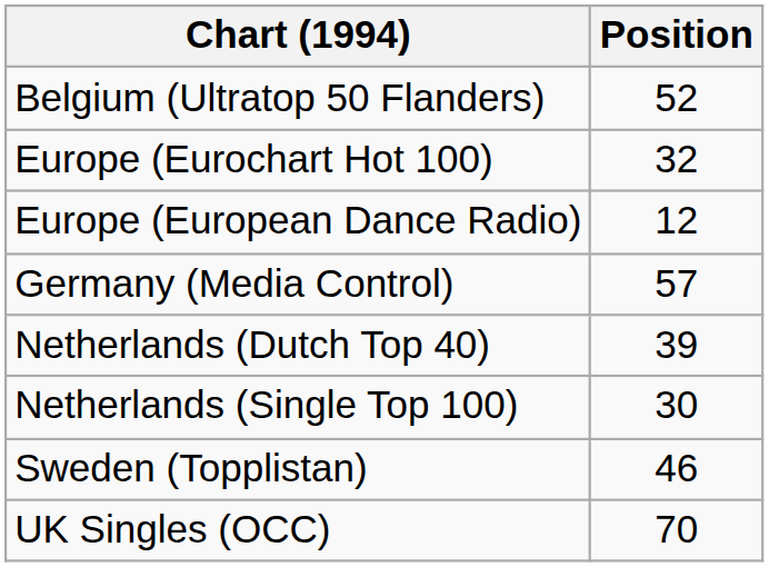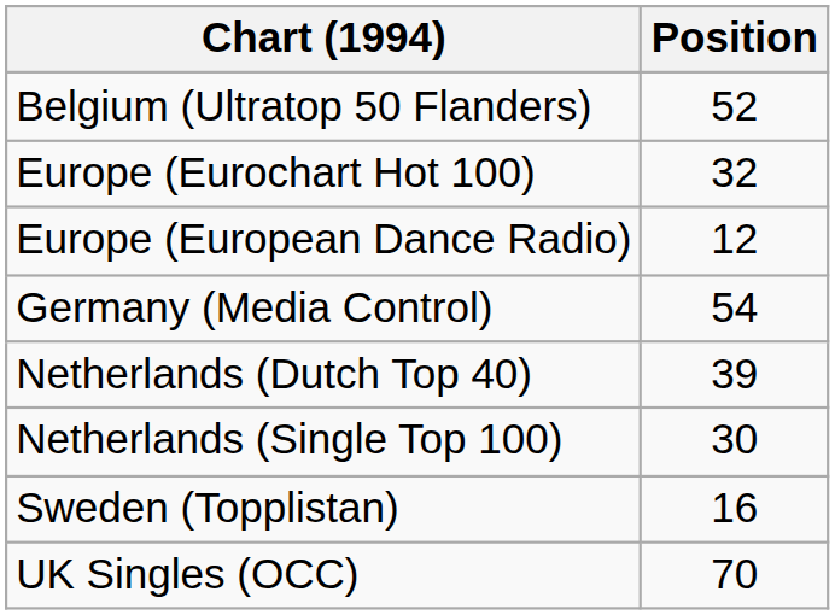Germany (Media Control) | Position: 57 -> 54
Sweden (Topplistan) | Position: 46 -> 16
